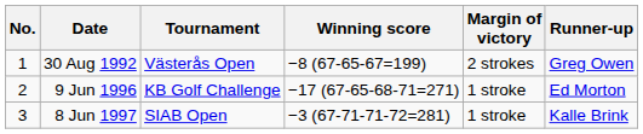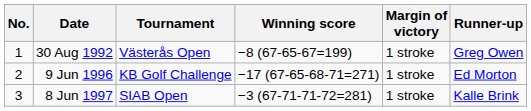30 Aug 1992 | Margin of victory: 2 strokes -> 1 stroke
